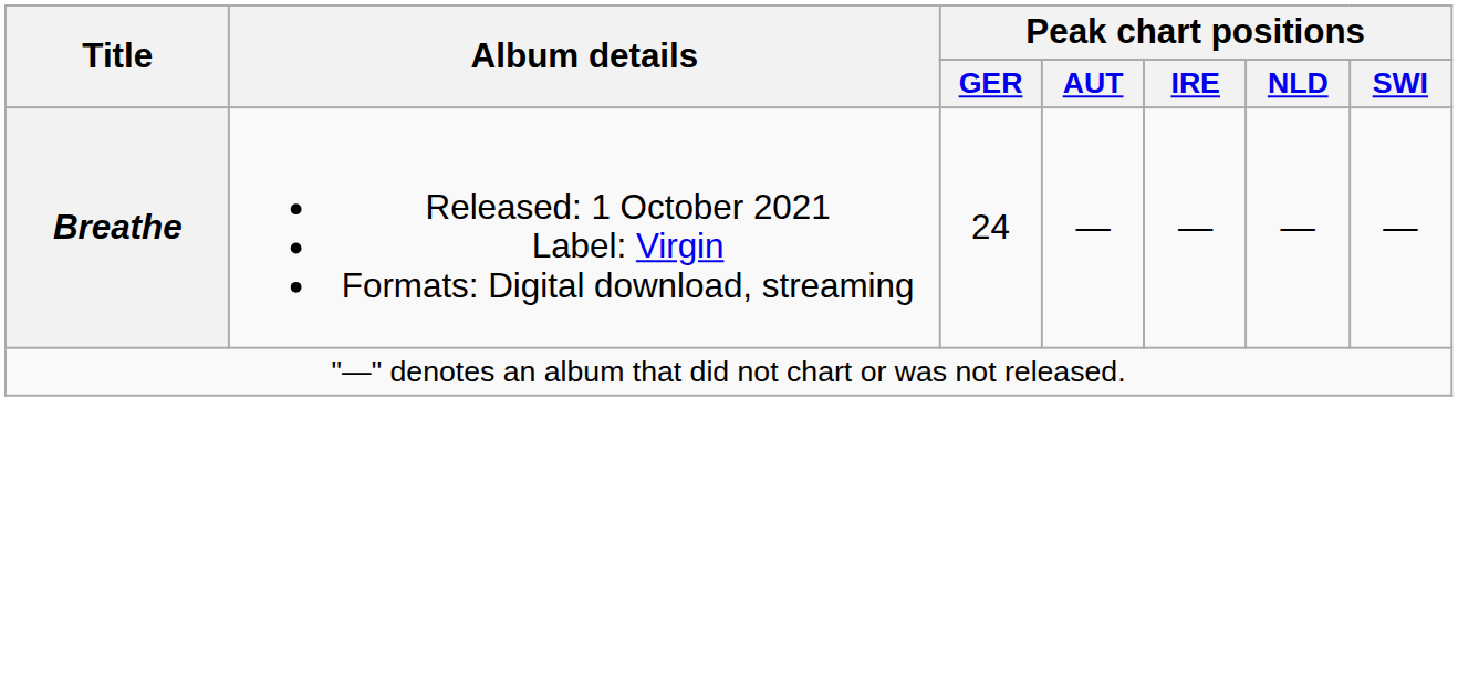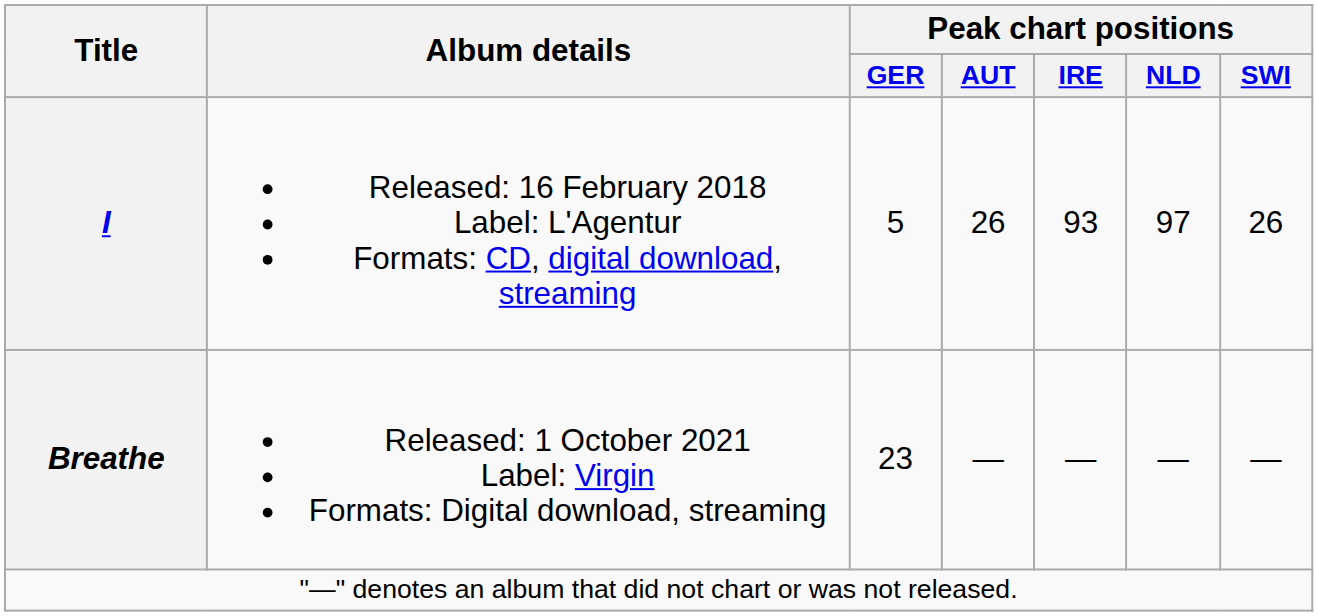+ row: I | Released: 16 February 2018 Label: L'Agentur Formats: CD, digital download, streaming | 5 | 26 | 93 | 97 | 26
Breathe | Peak chart positions / GER: 24 -> 23
